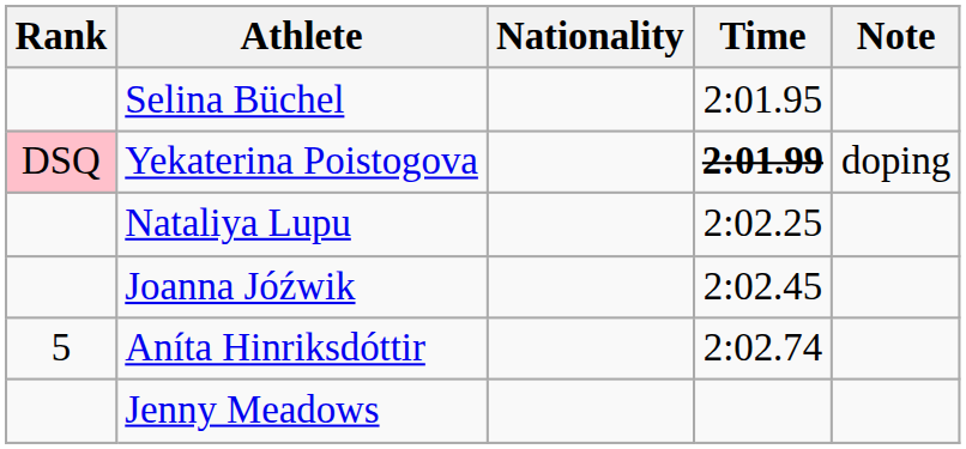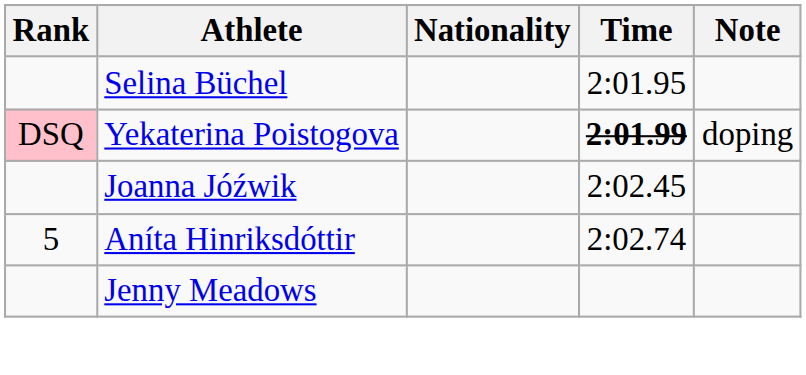- row: Nataliya Lupu | 2:02.25
